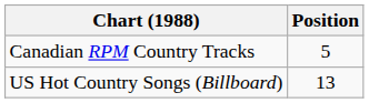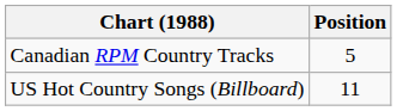US Hot Country Songs (Billboard) | Position: 13 -> 11
